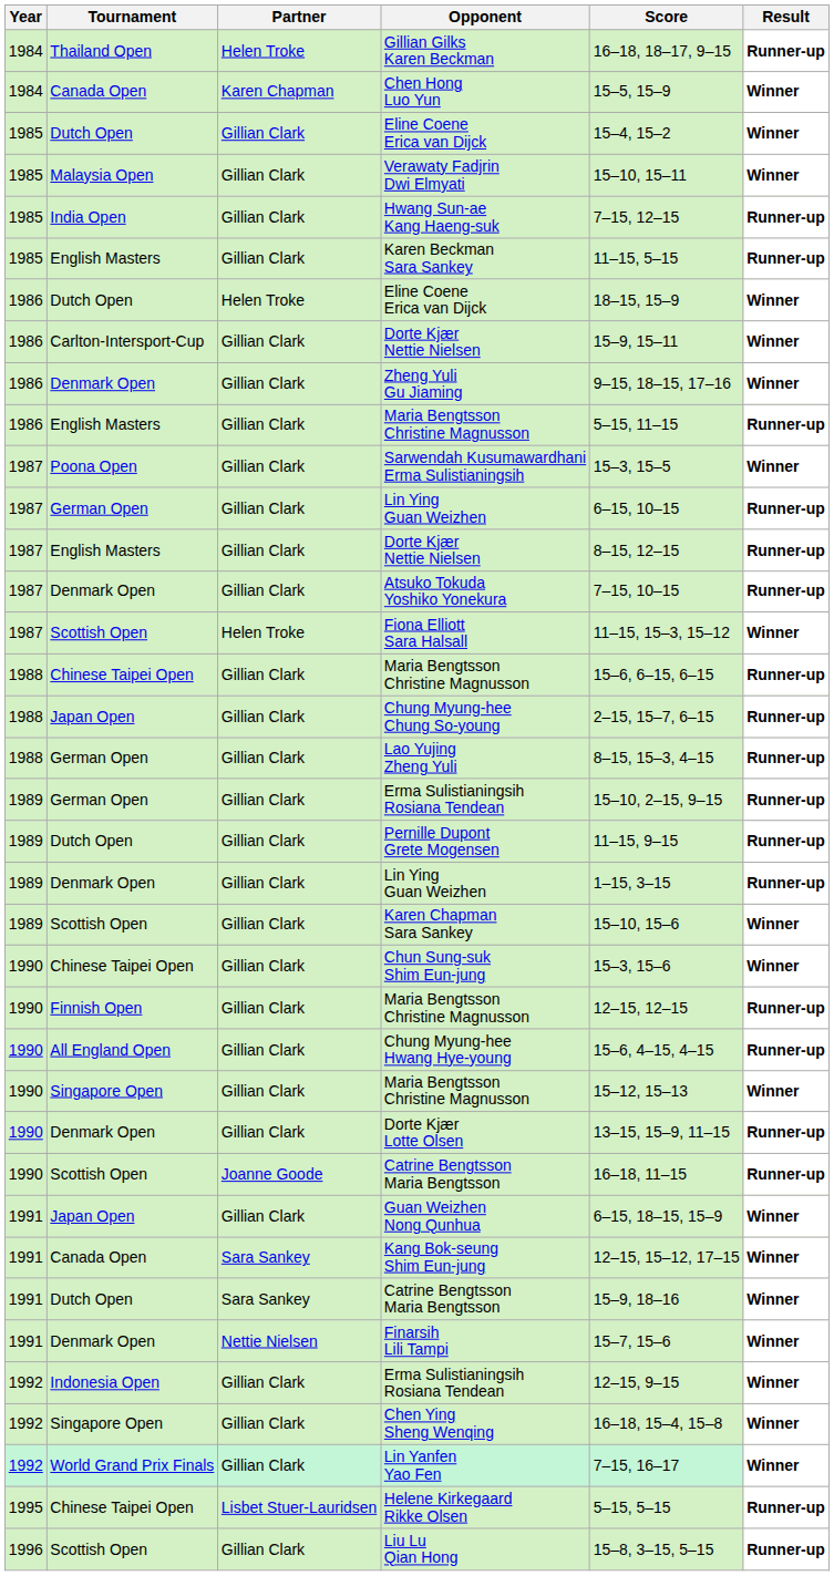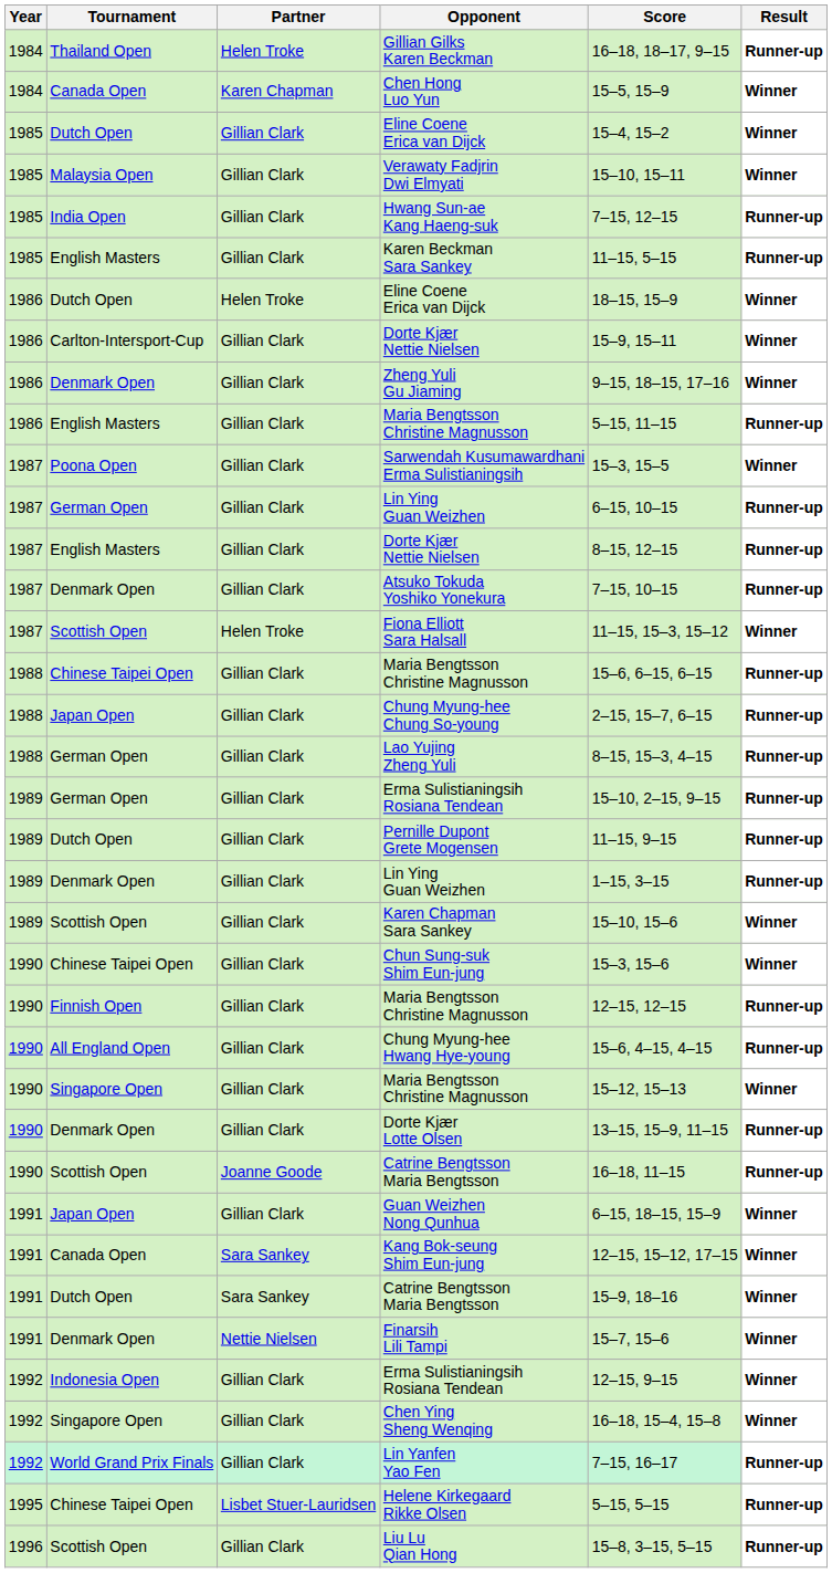Lin Yanfen Yao Fen | Result: Winner -> Runner-up
